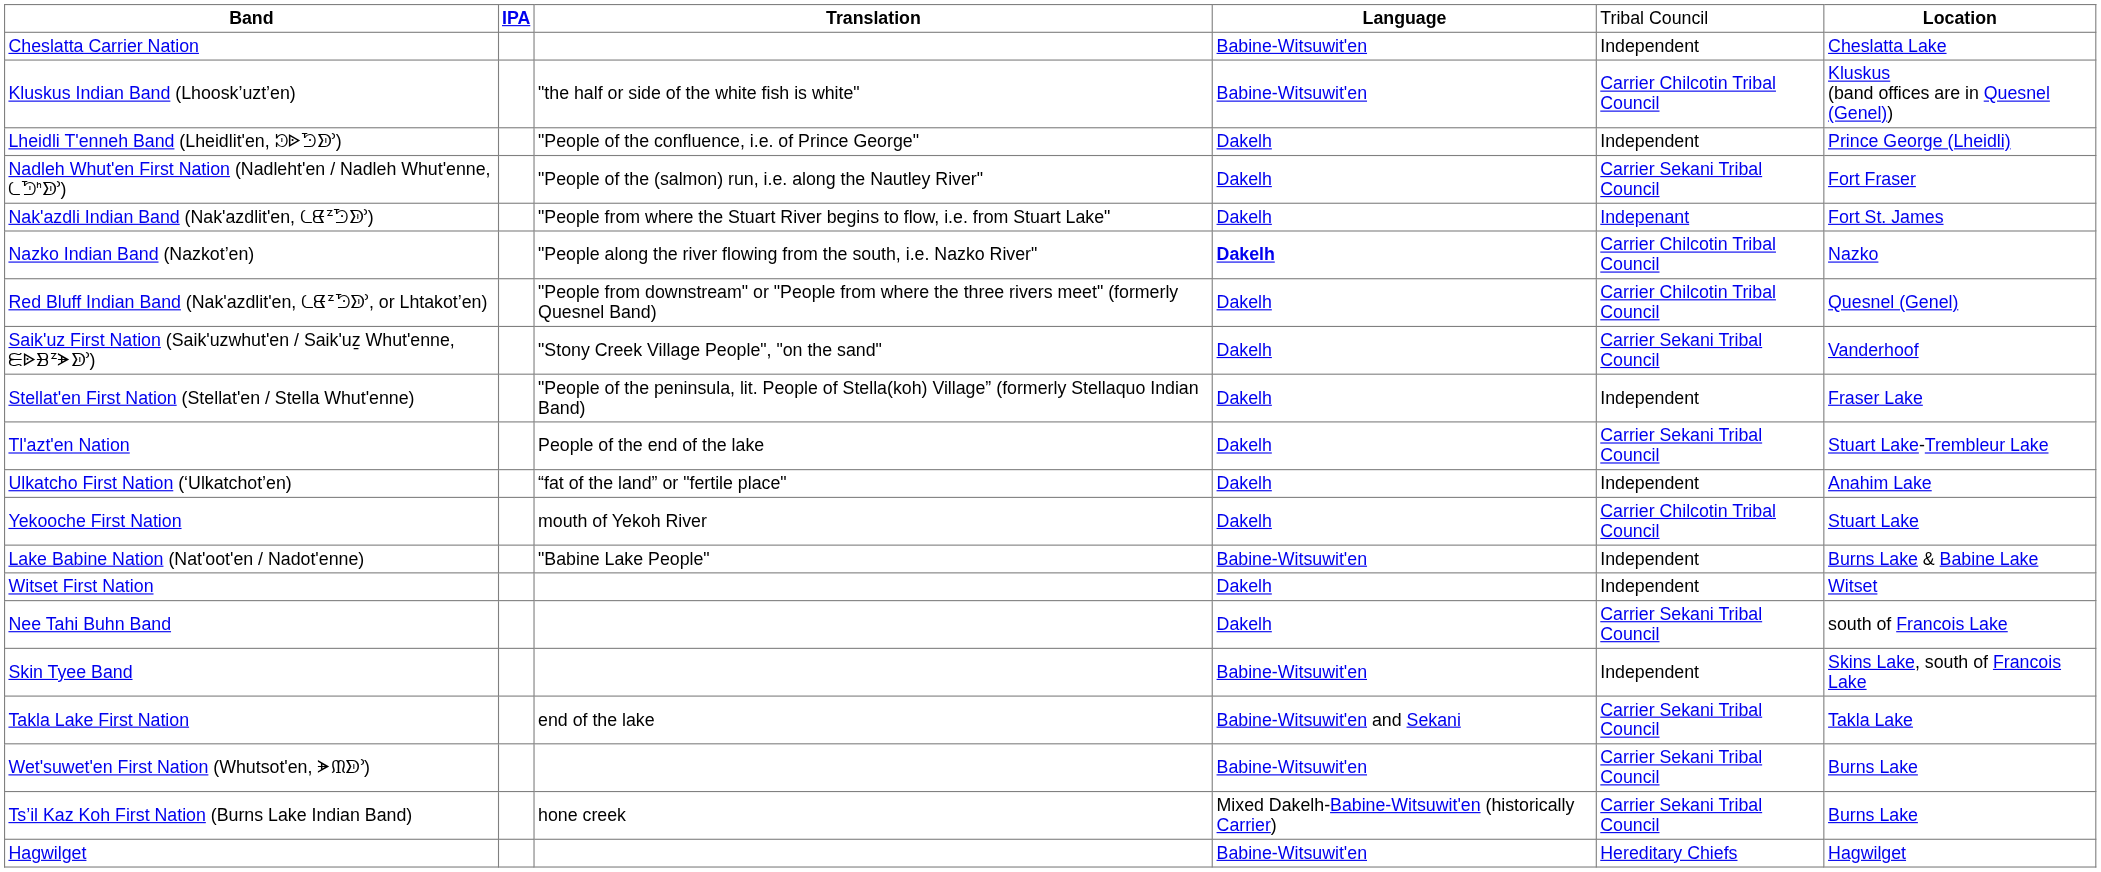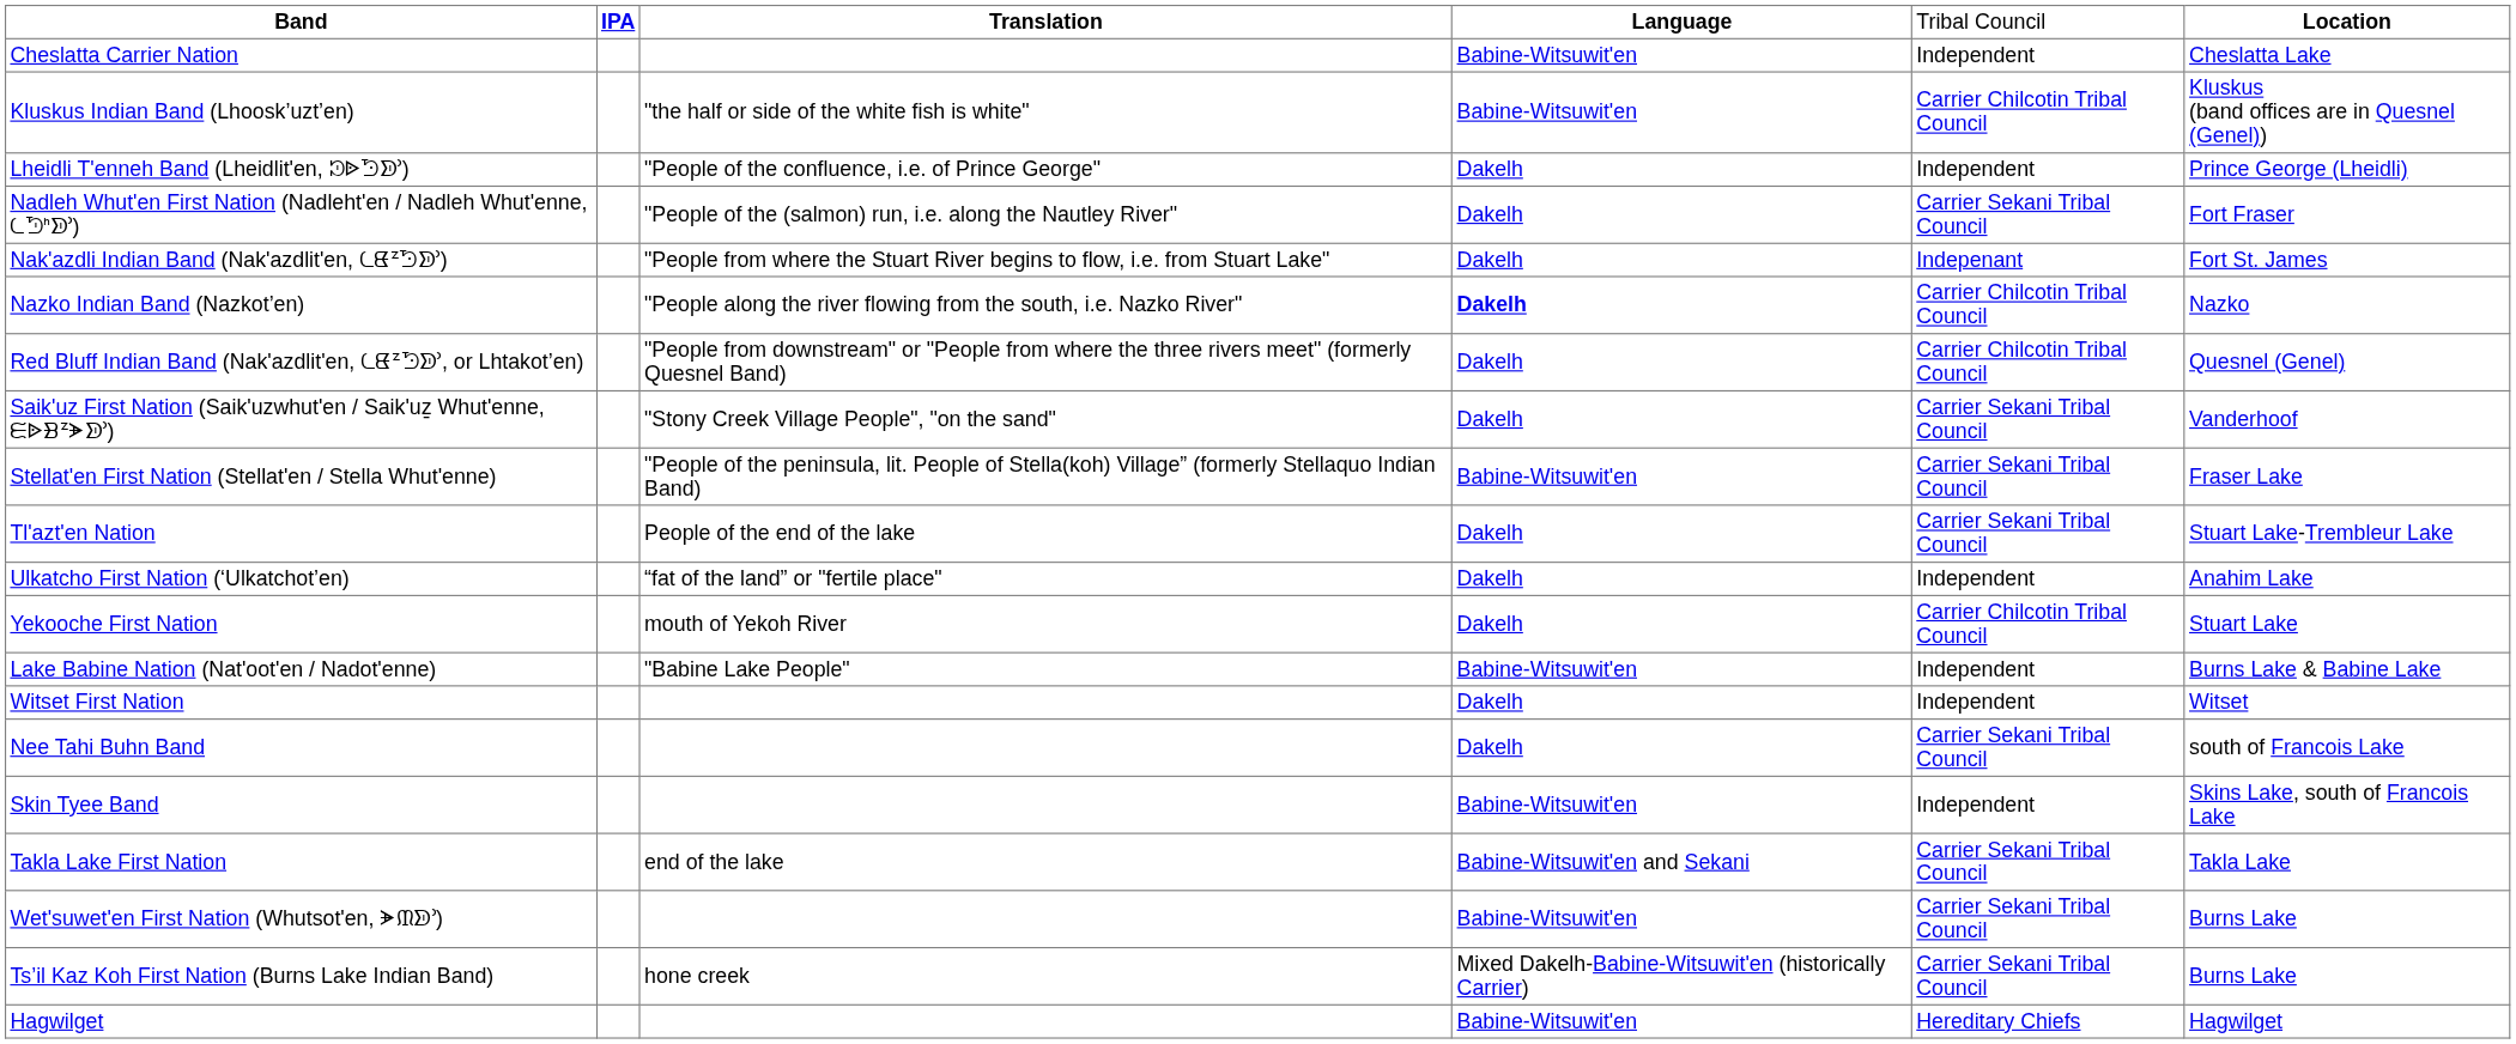Stellat'en First Nation (Stellat'en / Stella Whut'enne) | column 4: Dakelh -> Babine-Witsuwit'en
Stellat'en First Nation (Stellat'en / Stella Whut'enne) | column 5: Independent -> Carrier Sekani Tribal Council
